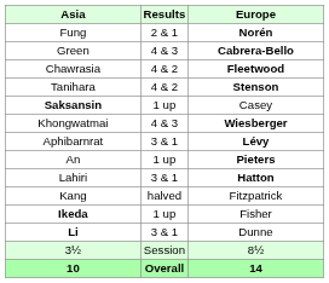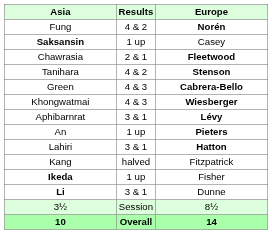Fung | Results: 2 & 1 -> 4 & 2
rows swapped: Saksansin <-> Green
Chawrasia | Results: 4 & 2 -> 2 & 1
